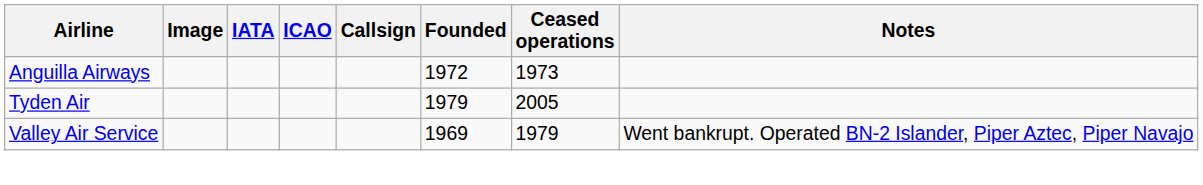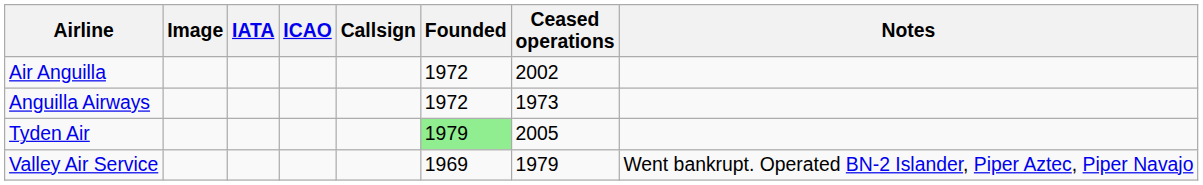+ row: Air Anguilla | 1972 | 2002
Tyden Air | Founded: no background -> lightgreen background
